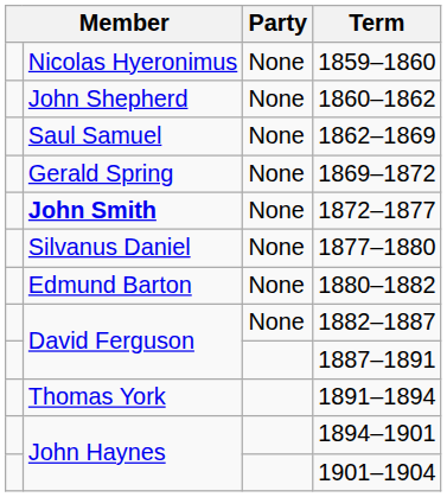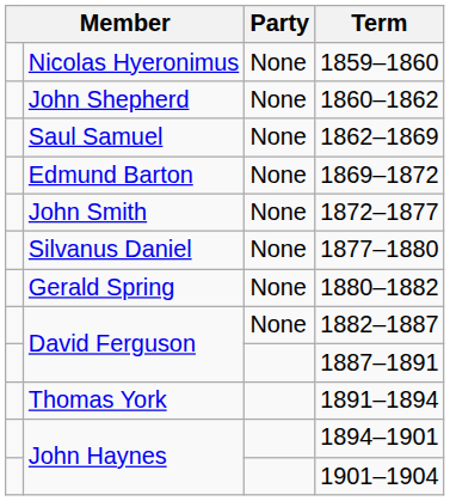1869–1872 | column 2: Gerald Spring -> Edmund Barton
1872–1877 | column 2: bold -> normal
1880–1882 | column 2: Edmund Barton -> Gerald Spring
